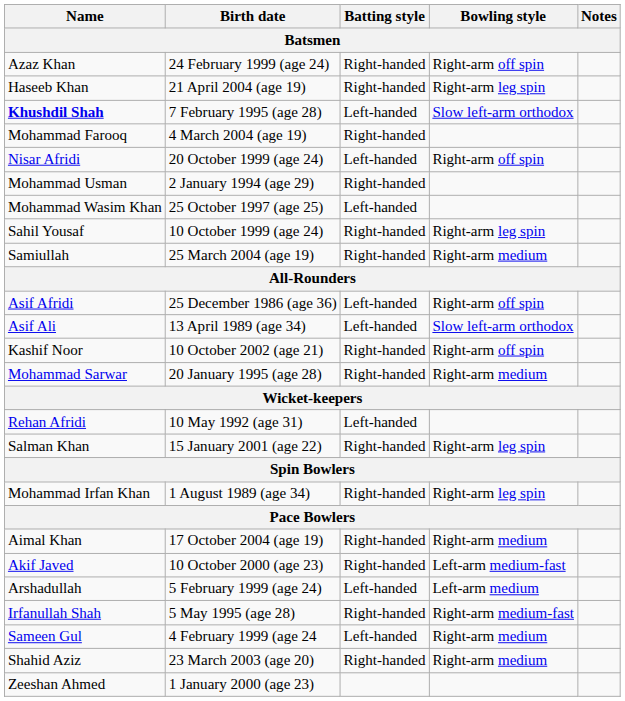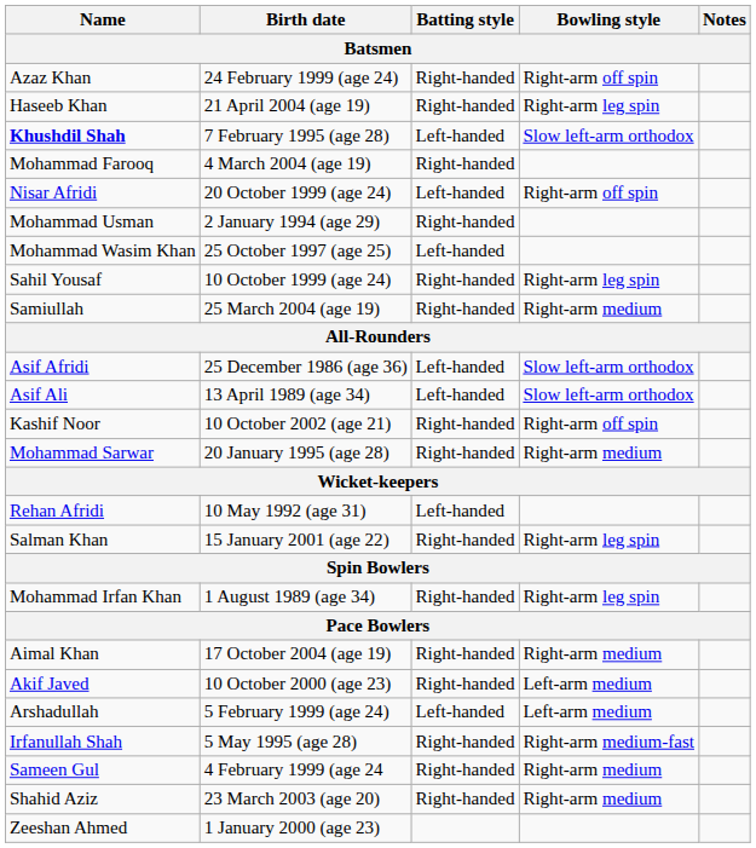Asif Afridi | Bowling style: Right-arm off spin -> Slow left-arm orthodox
Akif Javed | Bowling style: Left-arm medium-fast -> Left-arm medium
Sameen Gul | Batting style: Left-handed -> Right-handed
